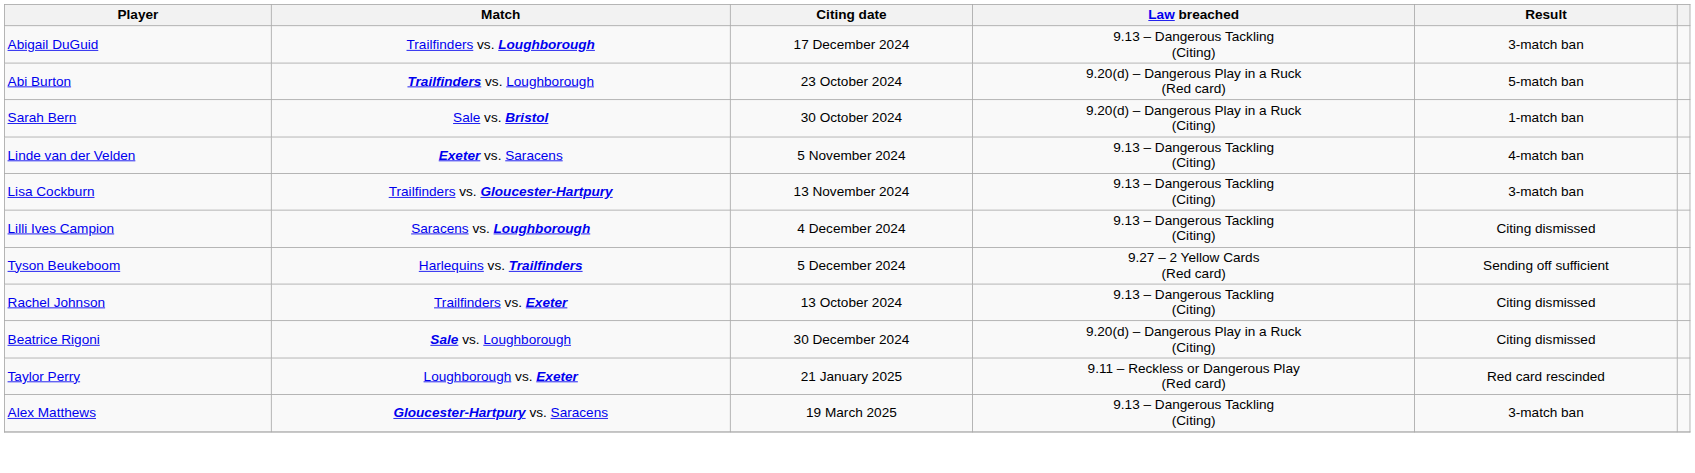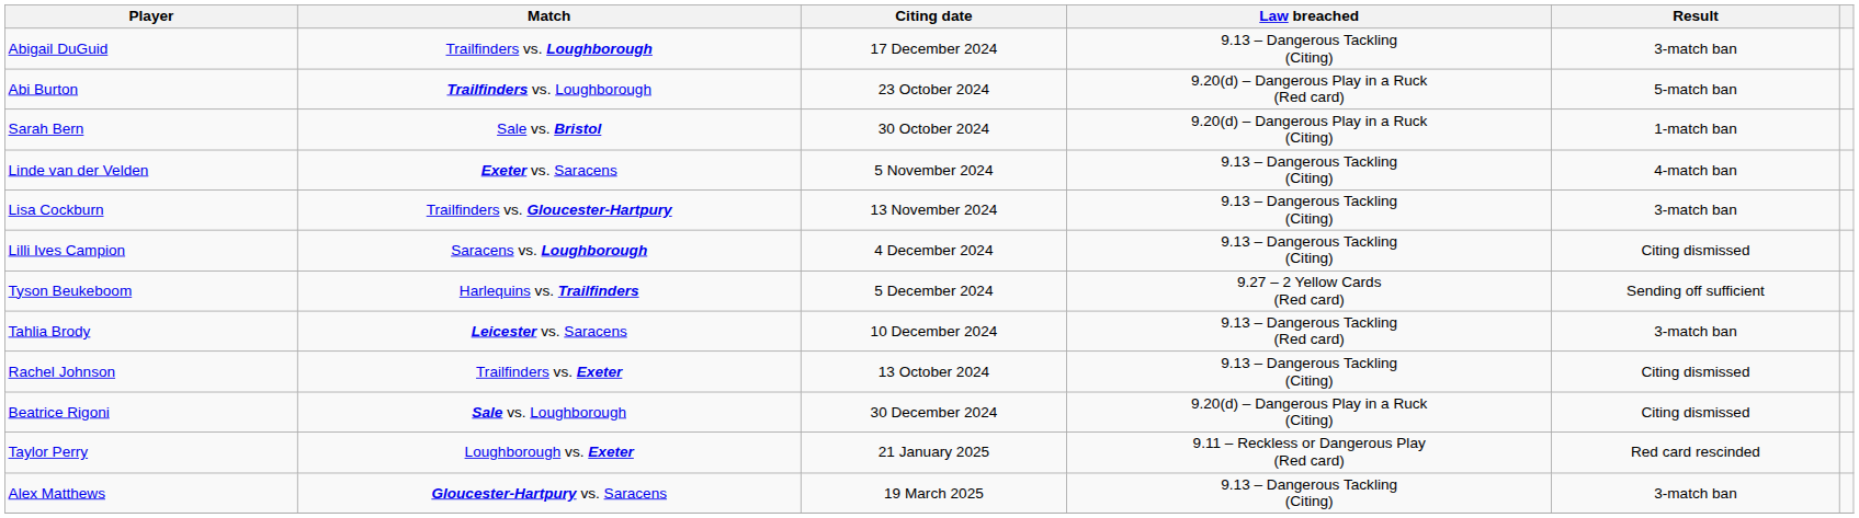+ row: Tahlia Brody | Leicester vs. Saracens | 10 December 2024 | 9.13 – Dangerous Tackling (Red card) | 3-match ban
